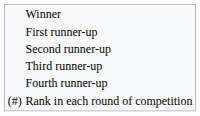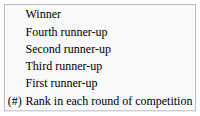rows swapped: First runner-up <-> Fourth runner-up
